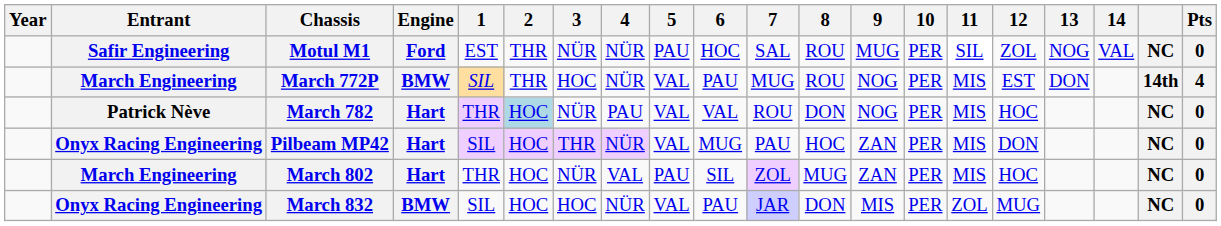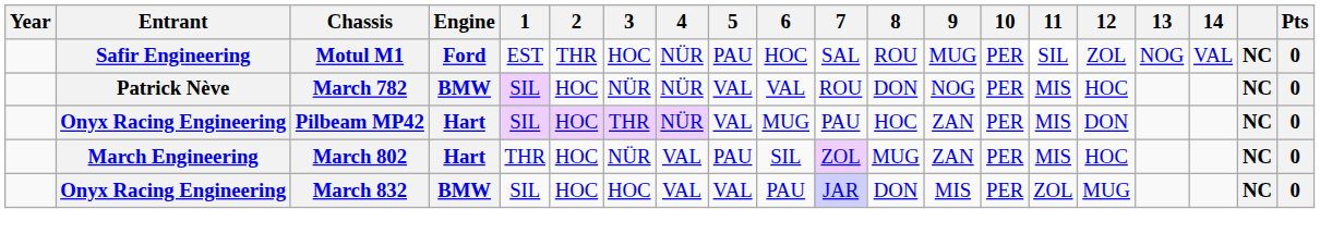Motul M1 | 3: NÜR -> HOC
- row: March Engineering | March 772P | BMW | SIL | THR | HOC | NÜR | VAL | PAU | MUG | ROU | NOG | PER | MIS | EST | DON | 14th | 4
March 782 | Engine: Hart -> BMW
March 782 | 1: THR -> SIL
March 782 | 2: lightblue background -> no background
March 782 | 4: PAU -> NÜR
March 832 | 4: NÜR -> VAL
